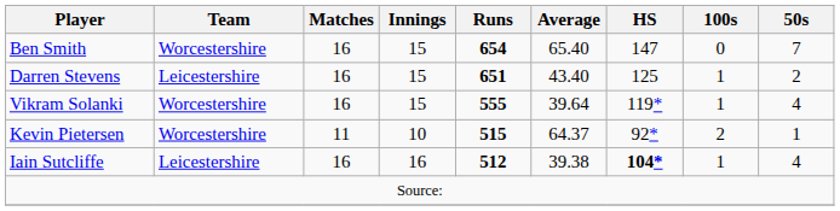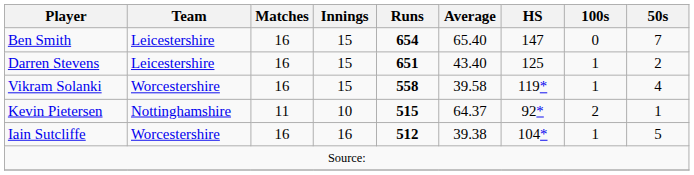Ben Smith | Team: Worcestershire -> Leicestershire
Vikram Solanki | Runs: 555 -> 558
Vikram Solanki | Average: 39.64 -> 39.58
Kevin Pietersen | Team: Worcestershire -> Nottinghamshire
Iain Sutcliffe | Team: Leicestershire -> Worcestershire
Iain Sutcliffe | HS: bold -> normal
Iain Sutcliffe | 50s: 4 -> 5
